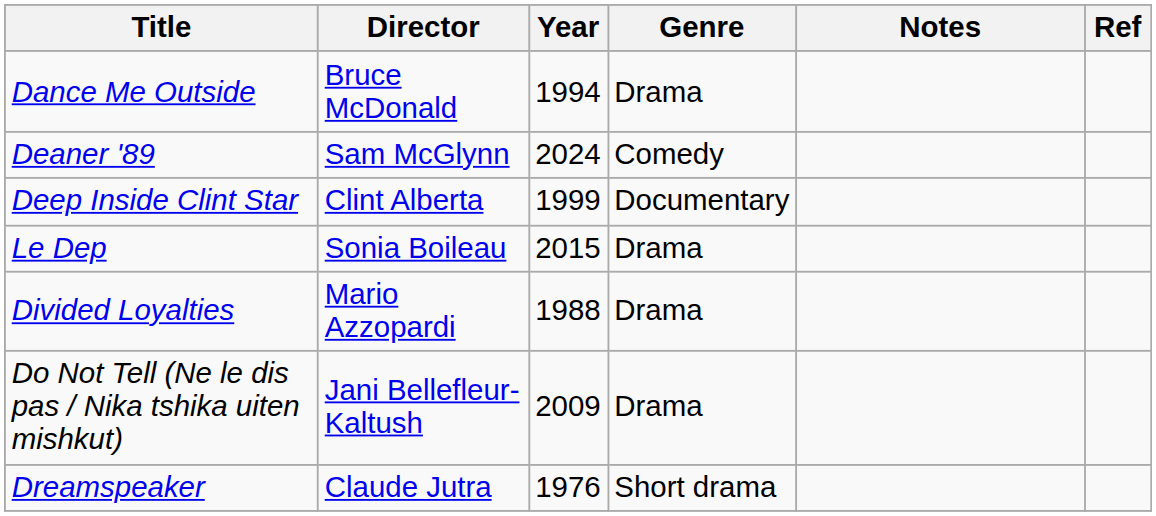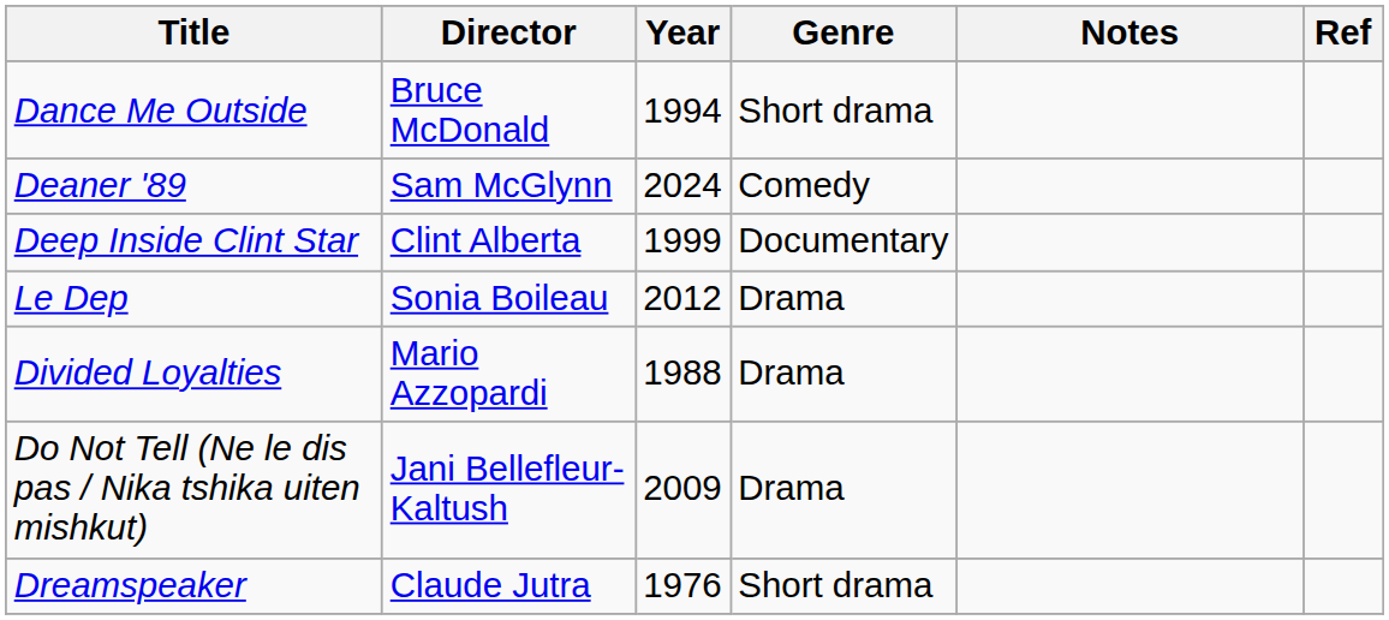Dance Me Outside | Genre: Drama -> Short drama
Le Dep | Year: 2015 -> 2012
